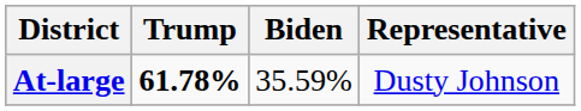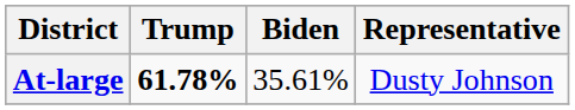At-large | Biden: 35.59% -> 35.61%
